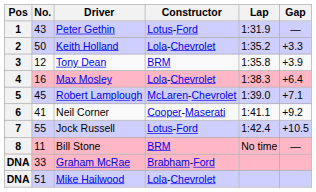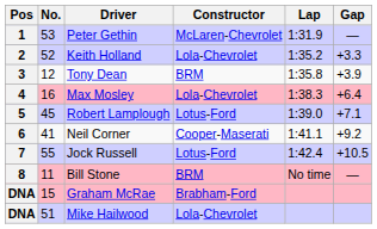1 | No.: 43 -> 53
1 | Constructor: Lotus-Ford -> McLaren-Chevrolet
2 | No.: 50 -> 52
5 | Constructor: McLaren-Chevrolet -> Lotus-Ford
DNA / Graham McRae | No.: 33 -> 15
